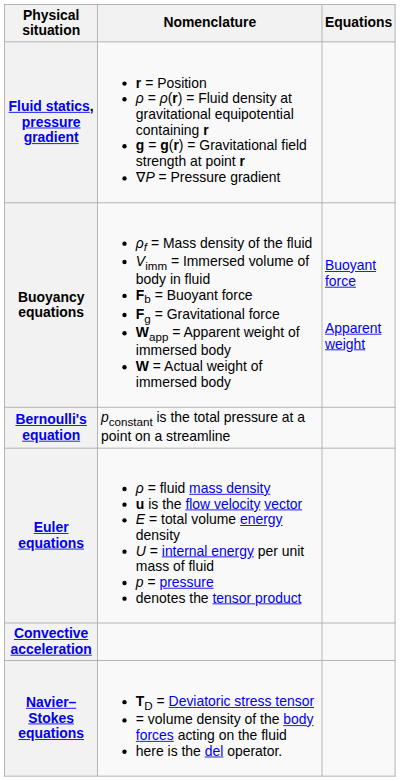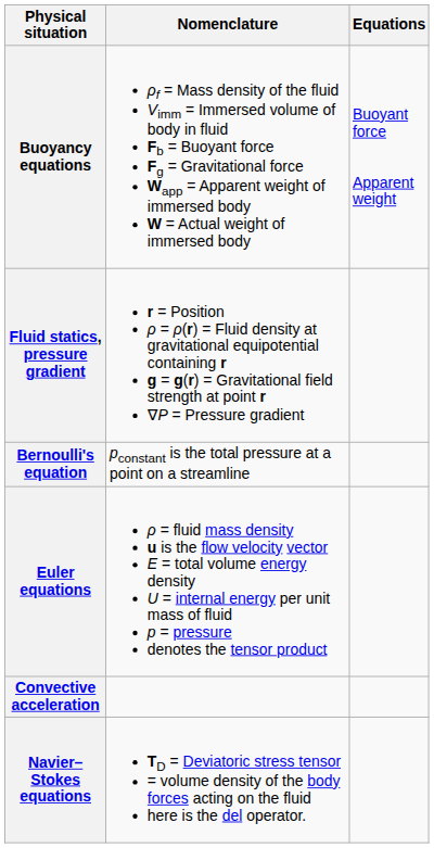rows swapped: Fluid statics, pressure gradient <-> Buoyancy equations
